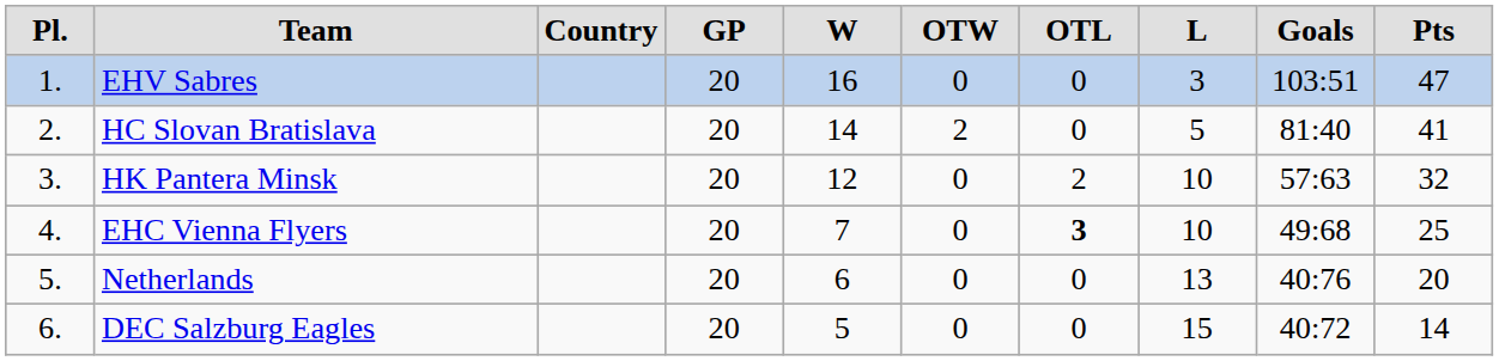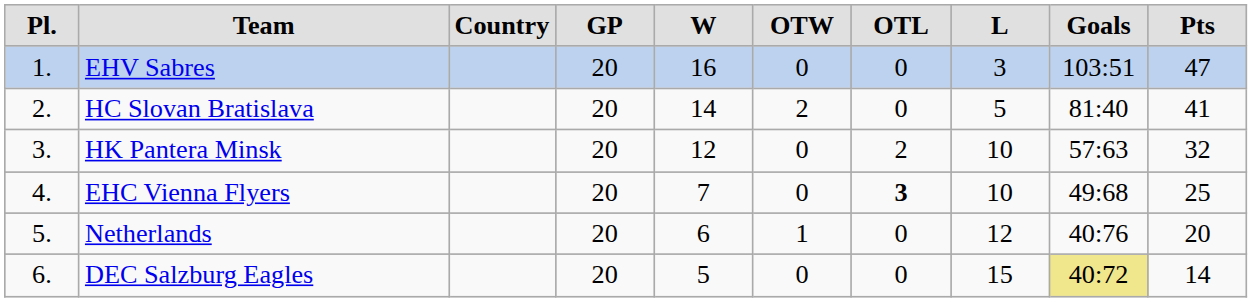Netherlands | column 6: 0 -> 1
Netherlands | column 8: 13 -> 12
DEC Salzburg Eagles | column 9: no background -> khaki background
